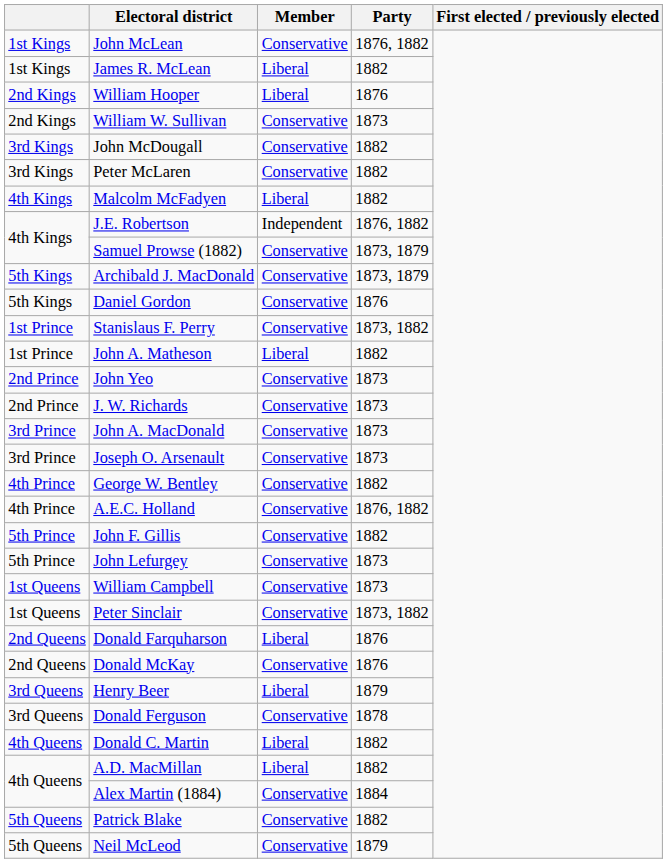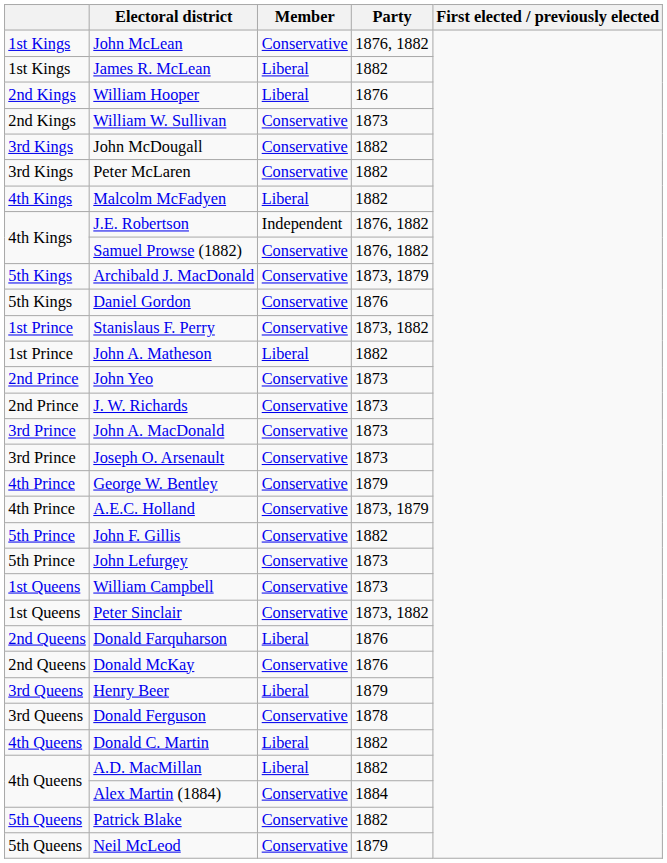Samuel Prowse (1882) | Party: 1873, 1879 -> 1876, 1882
George W. Bentley | Party: 1882 -> 1879
A.E.C. Holland | Party: 1876, 1882 -> 1873, 1879
